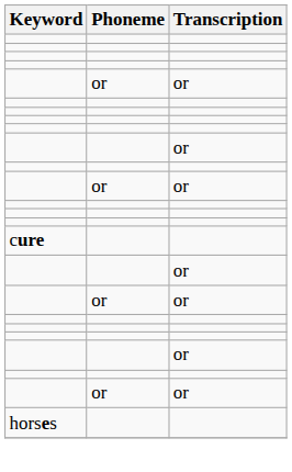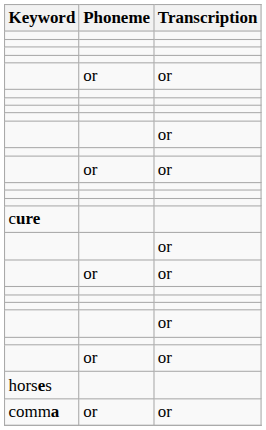+ row: comma | or | or
